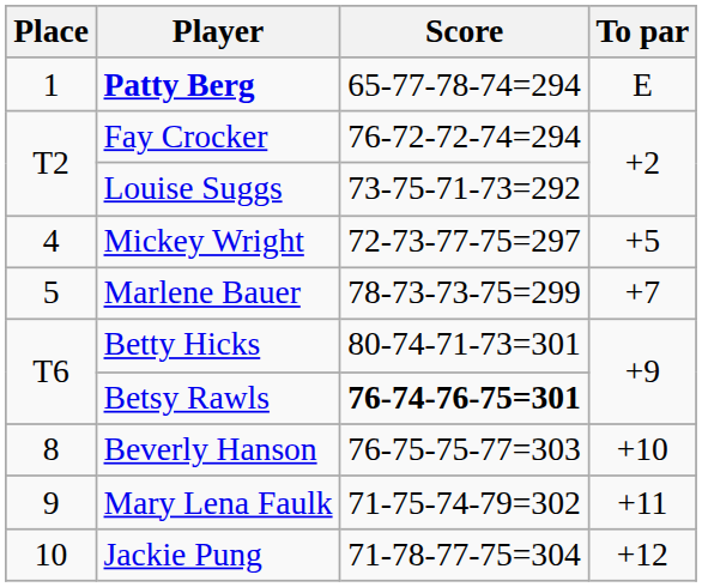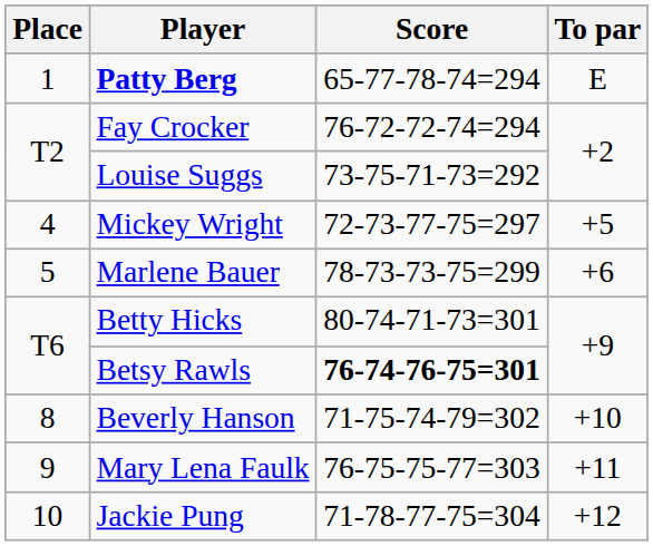Marlene Bauer | To par: +7 -> +6
Beverly Hanson | Score: 76-75-75-77=303 -> 71-75-74-79=302
Mary Lena Faulk | Score: 71-75-74-79=302 -> 76-75-75-77=303
